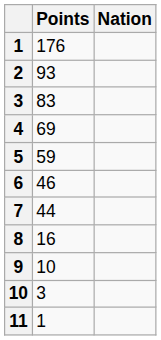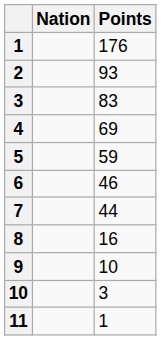columns swapped: Nation <-> Points
